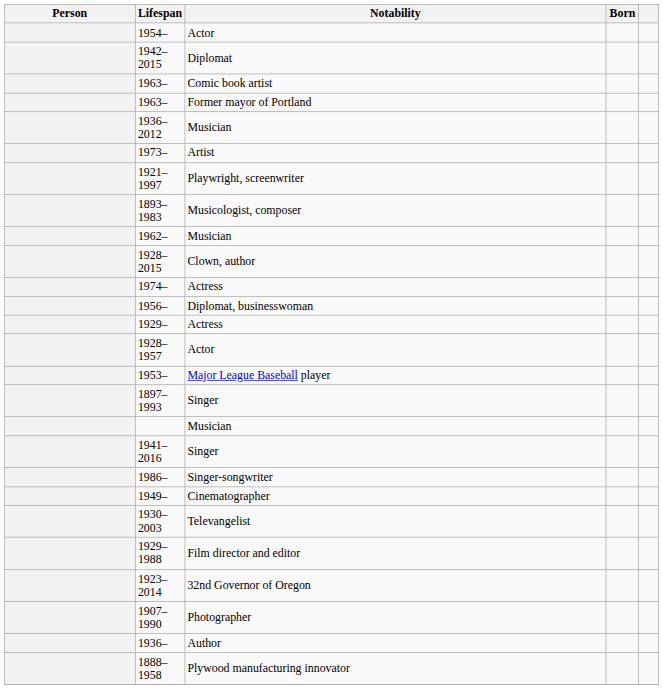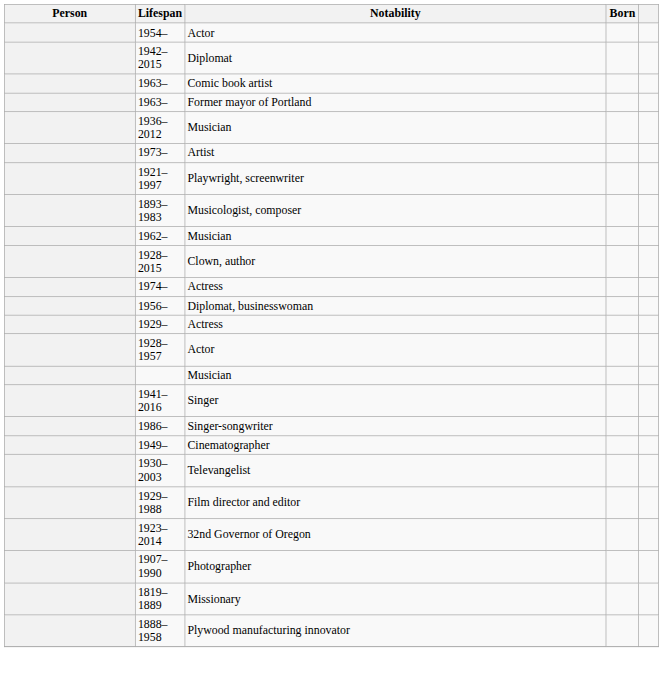- row: 1953– | Major League Baseball player
- row: 1897–1993 | Singer
+ row: 1819–1889 | Missionary
- row: 1936– | Author
